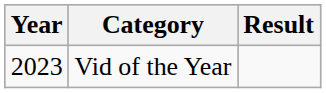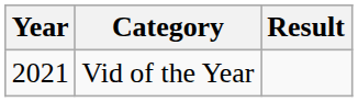Vid of the Year | Year: 2023 -> 2021
